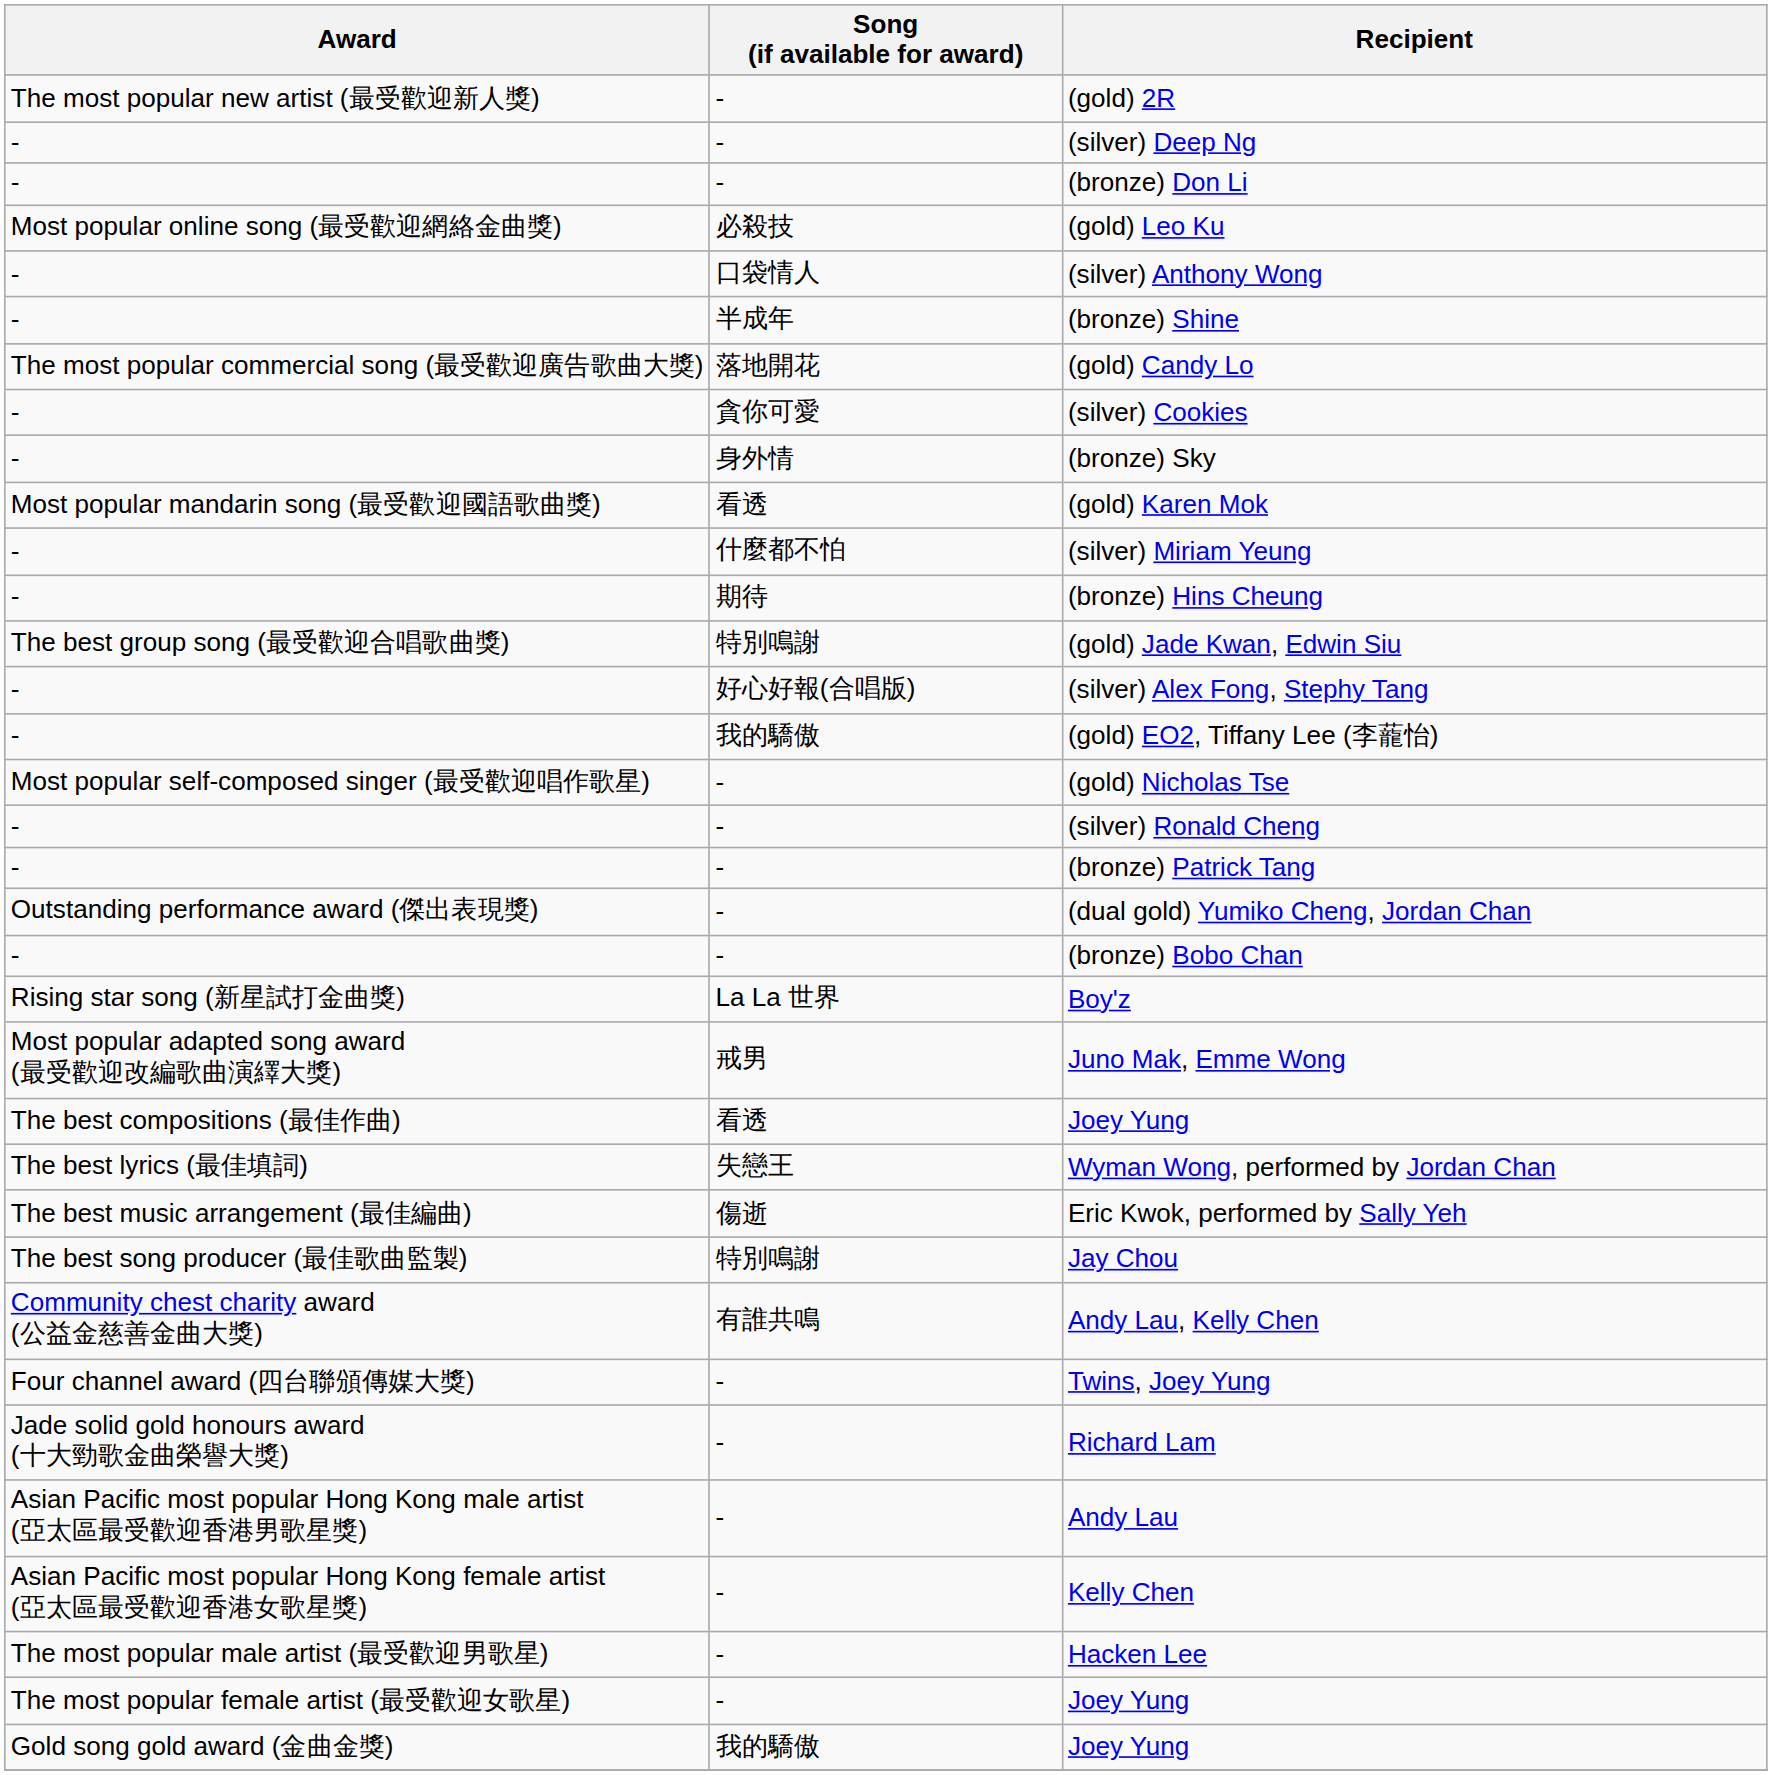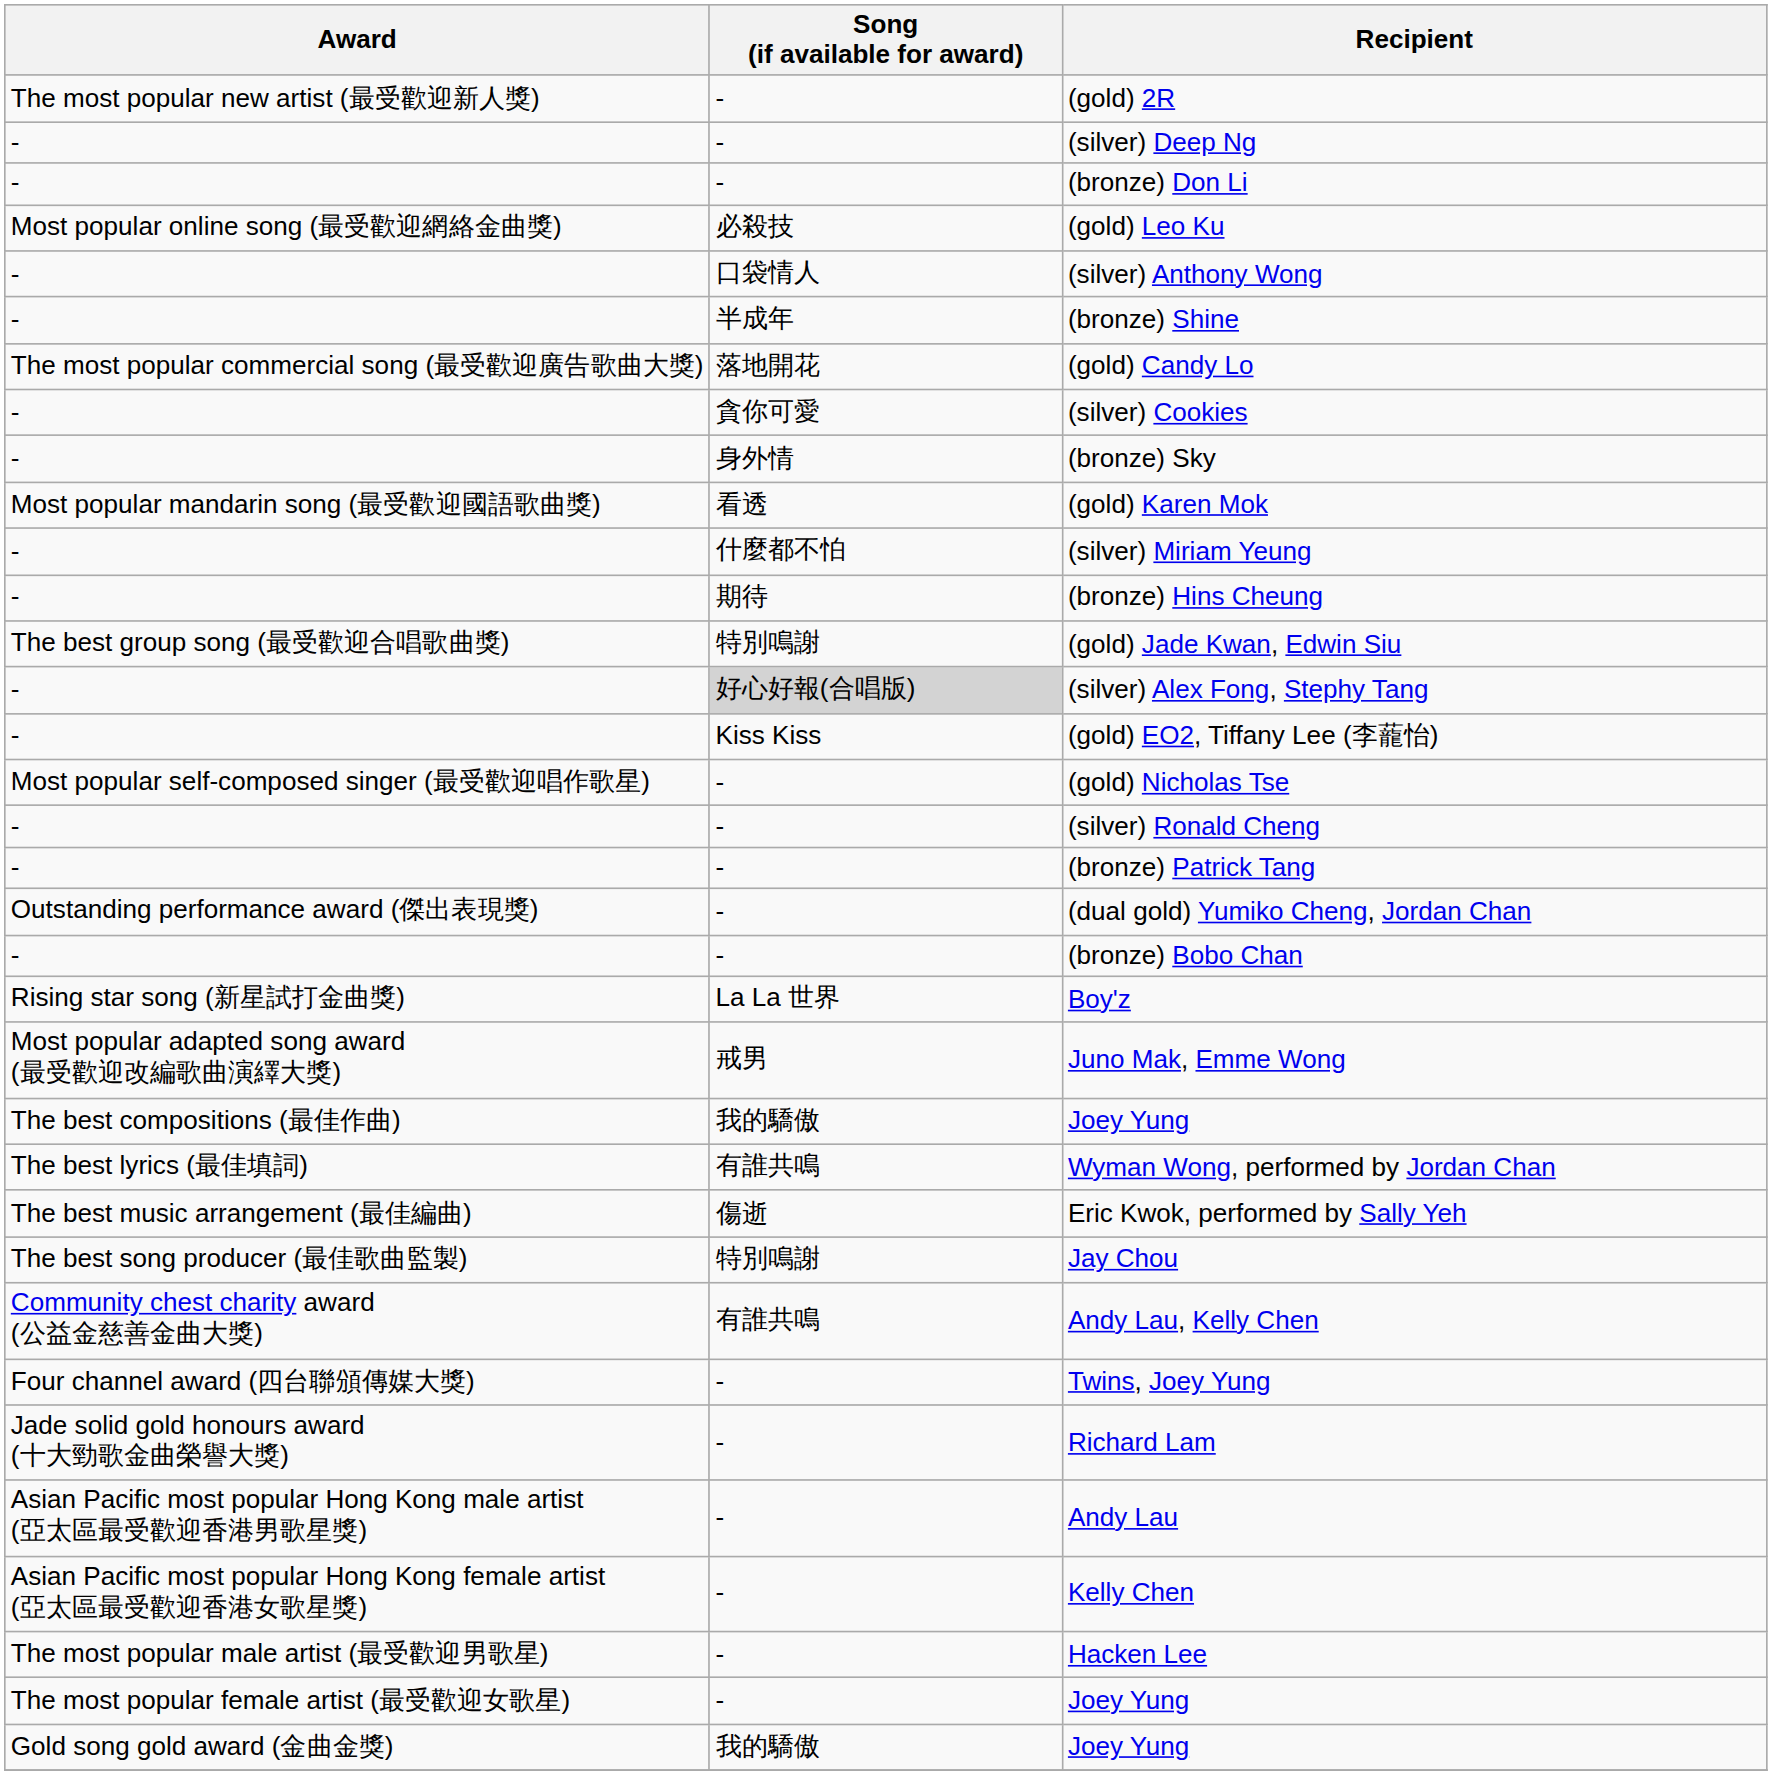(silver) Alex Fong, Stephy Tang | Song (if available for award): no background -> lightgrey background
(gold) EO2, Tiffany Lee (李蘢怡) | Song (if available for award): 我的驕傲 -> Kiss Kiss
The best compositions (最佳作曲) / Joey Yung | Song (if available for award): 看透 -> 我的驕傲
Wyman Wong, performed by Jordan Chan | Song (if available for award): 失戀王 -> 有誰共鳴
